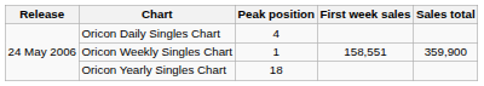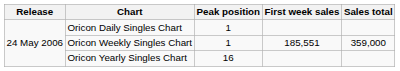Oricon Daily Singles Chart | Peak position: 4 -> 1
Oricon Weekly Singles Chart | First week sales: 158,551 -> 185,551
Oricon Weekly Singles Chart | Sales total: 359,900 -> 359,000
Oricon Yearly Singles Chart | Peak position: 18 -> 16
